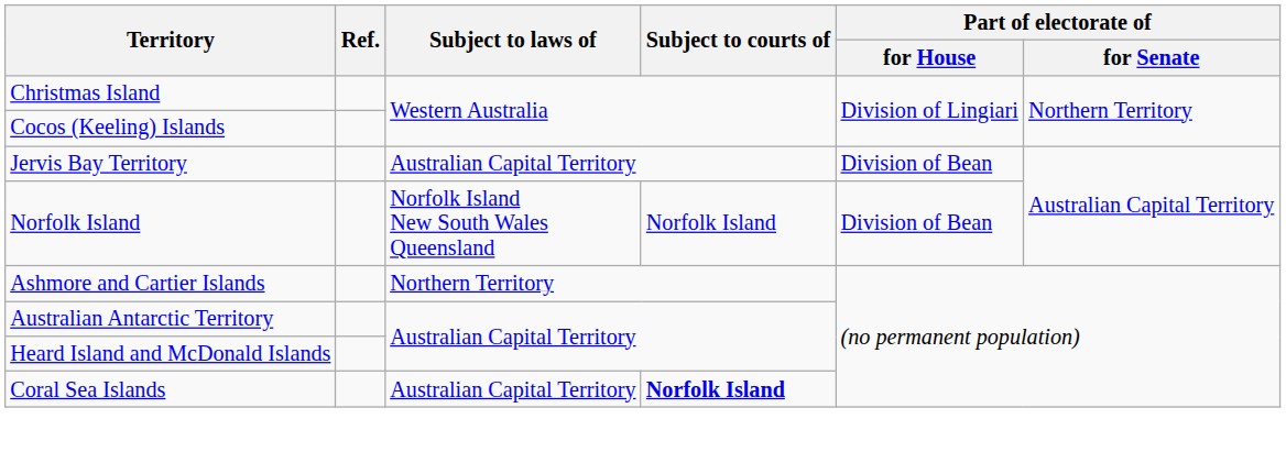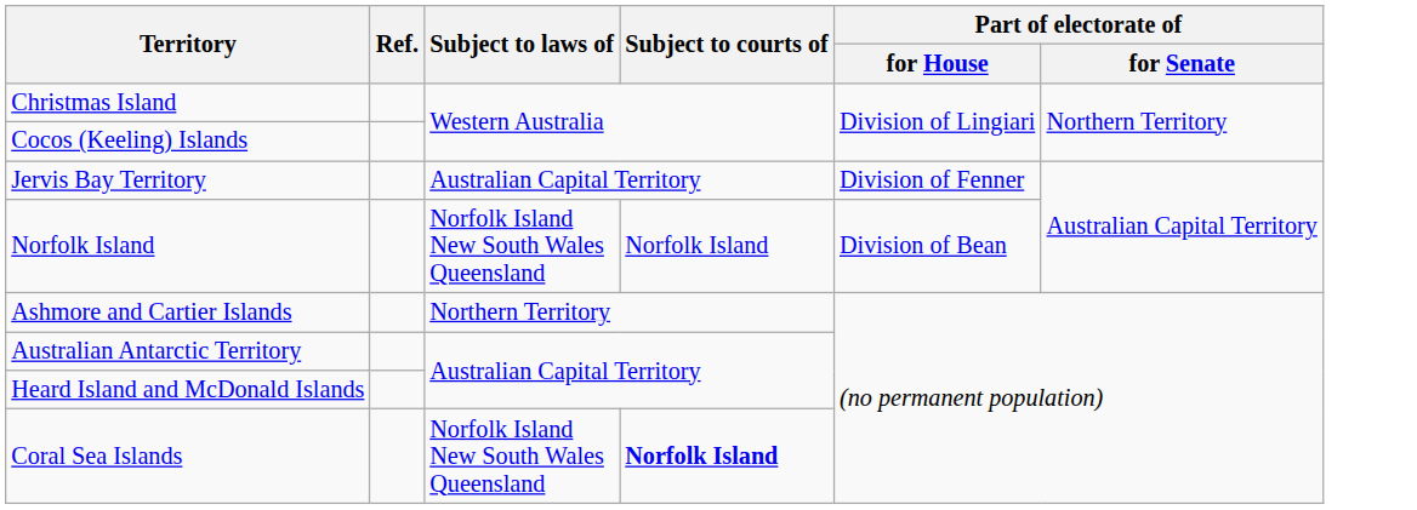Jervis Bay Territory | Part of electorate of / for House: Division of Bean -> Division of Fenner
Coral Sea Islands | Subject to laws of: Australian Capital Territory -> Norfolk Island New South Wales Queensland
